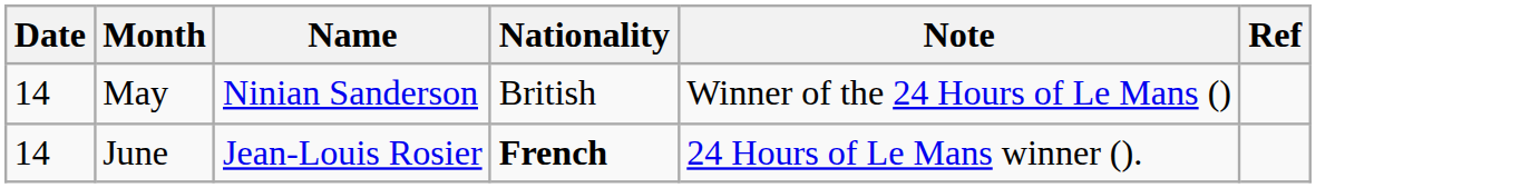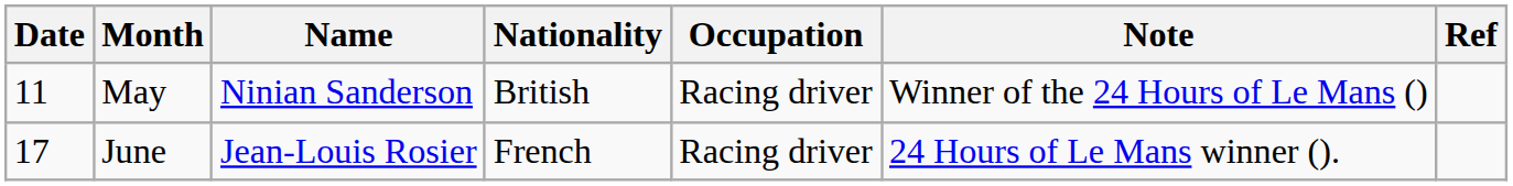+ column: Occupation | Racing driver | Racing driver
May | Date: 14 -> 11
June | Date: 14 -> 17
June | Nationality: bold -> normal
